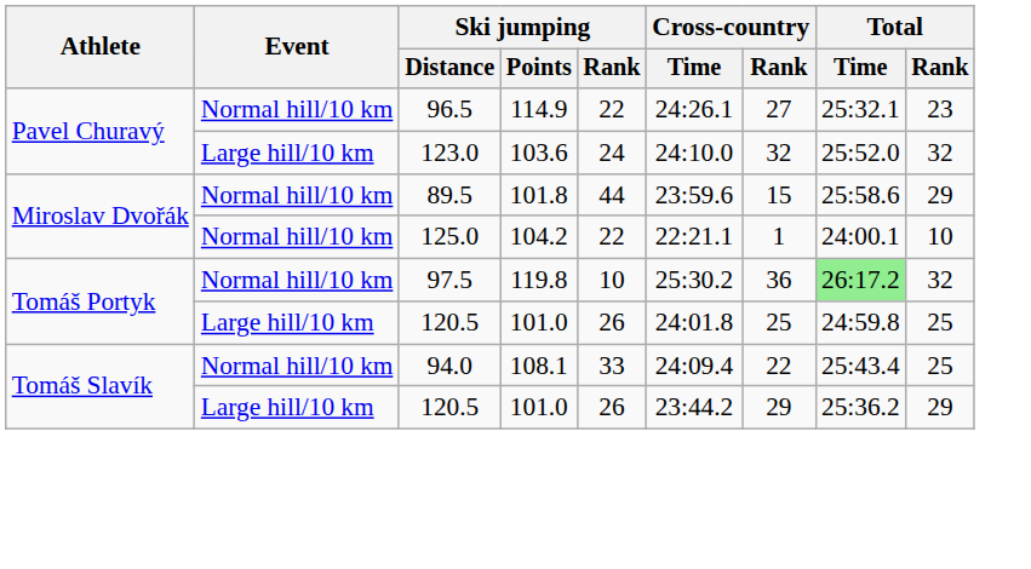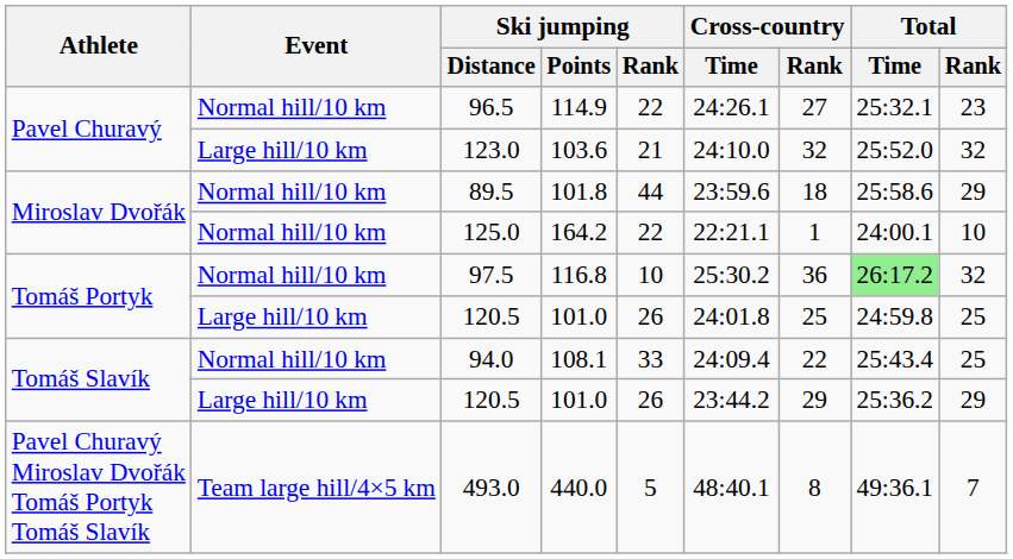123.0 | Ski jumping / Rank: 24 -> 21
89.5 | Cross-country / Rank: 15 -> 18
125.0 | Ski jumping / Points: 104.2 -> 164.2
97.5 | Ski jumping / Points: 119.8 -> 116.8
+ row: Pavel Churavý Miroslav Dvořák Tomáš Portyk Tomáš Slavík | Team large hill/4×5 km | 493.0 | 440.0 | 5 | 48:40.1 | 8 | 49:36.1 | 7
